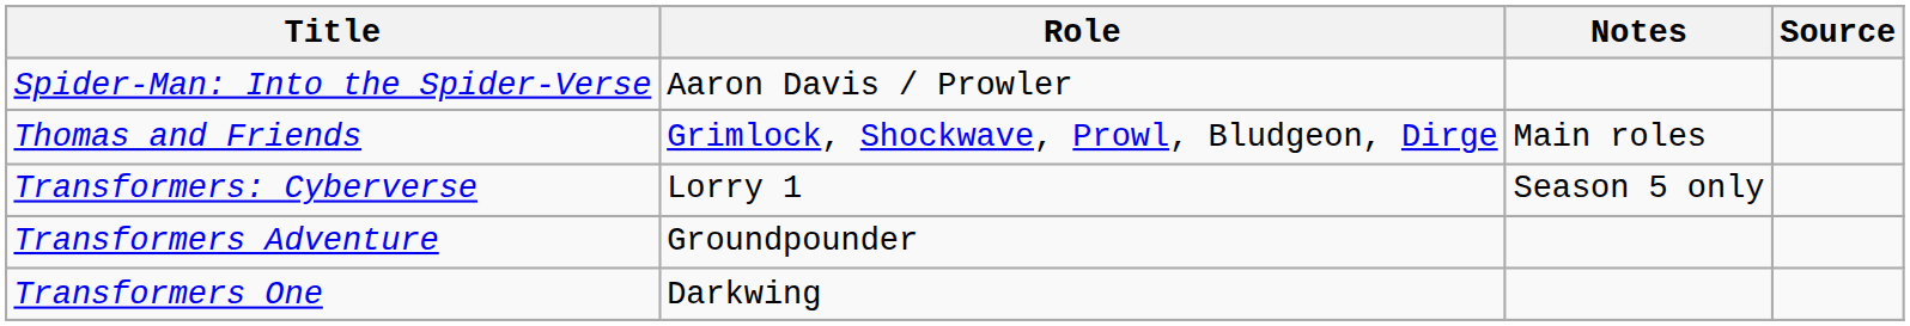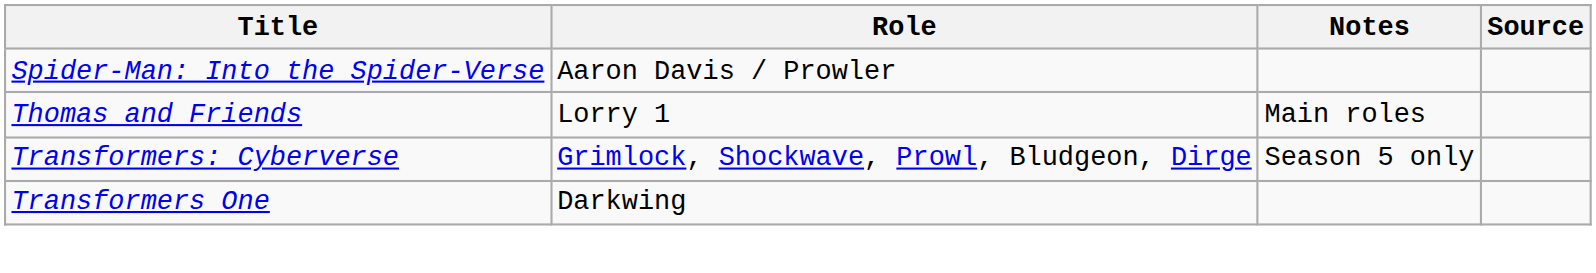Thomas and Friends | Role: Grimlock, Shockwave, Prowl, Bludgeon, Dirge -> Lorry 1
Transformers: Cyberverse | Role: Lorry 1 -> Grimlock, Shockwave, Prowl, Bludgeon, Dirge
- row: Transformers Adventure | Groundpounder
